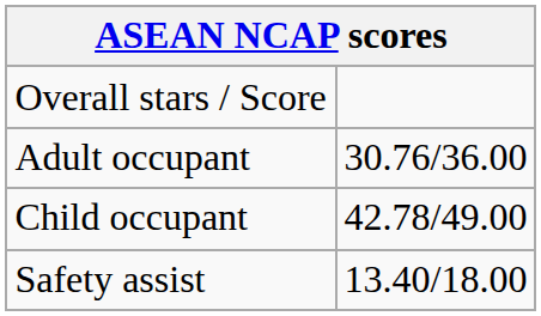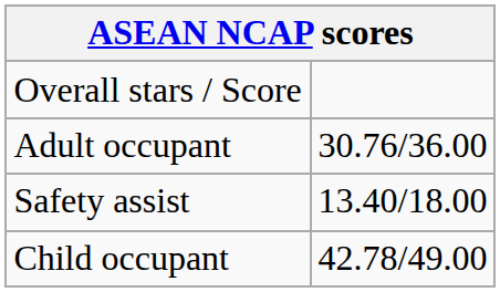rows swapped: Child occupant <-> Safety assist
